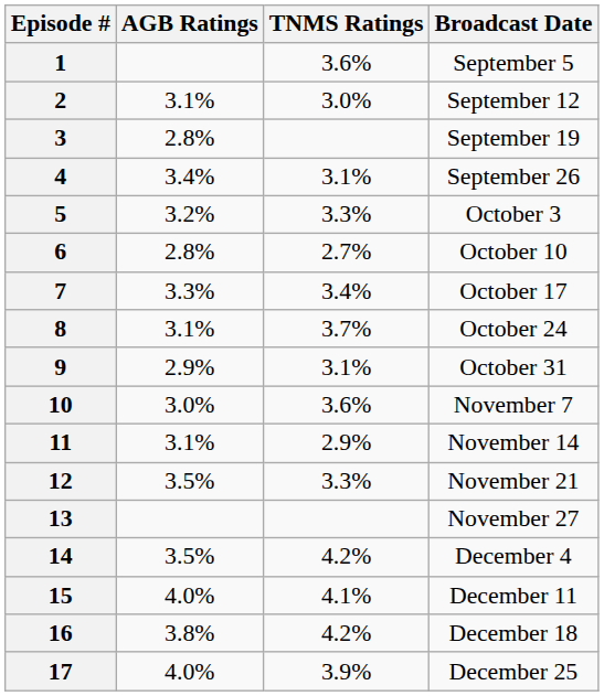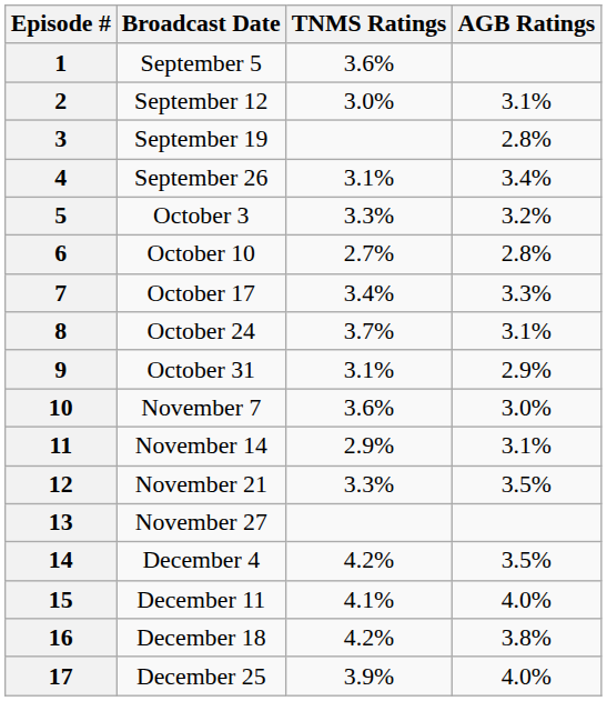columns swapped: Broadcast Date <-> AGB Ratings
